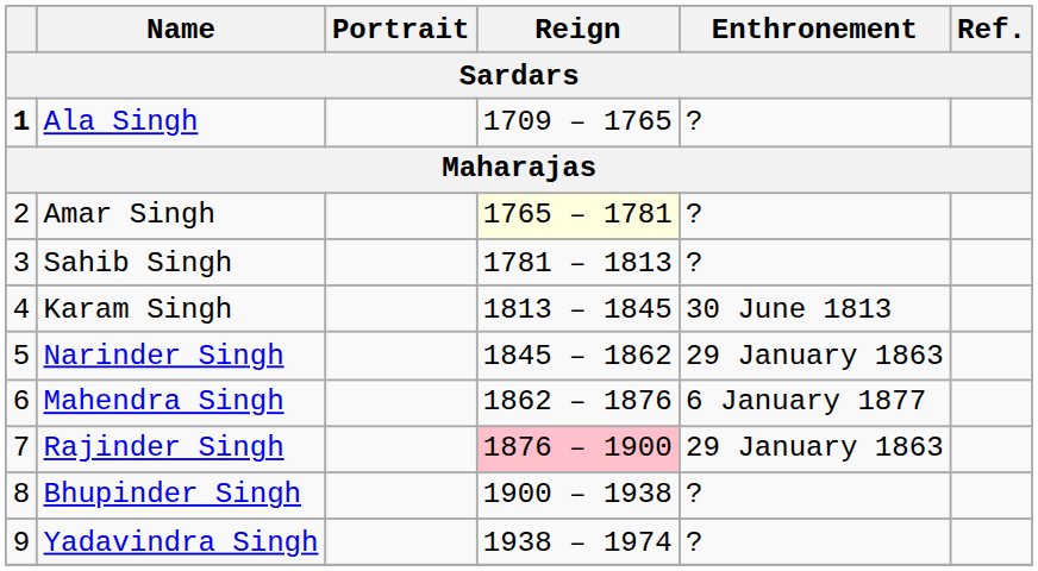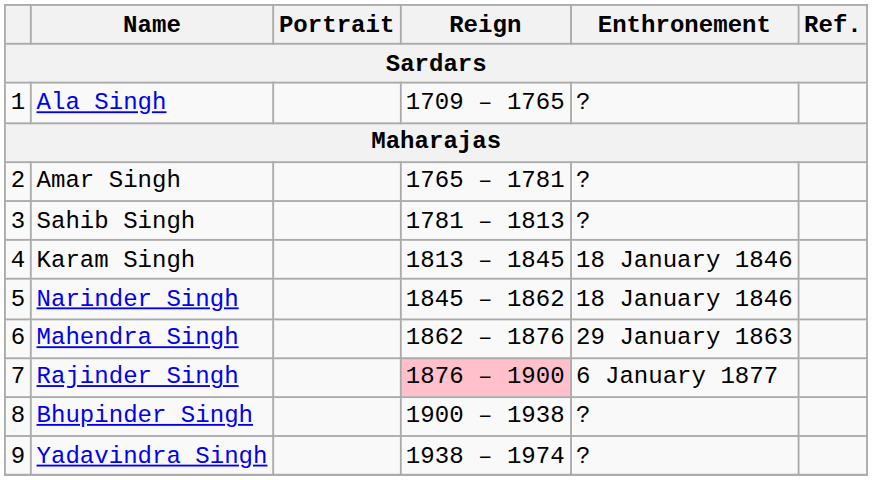Ala Singh | column 1: bold -> normal
Amar Singh | Reign: lightyellow background -> no background
Karam Singh | Enthronement: 30 June 1813 -> 18 January 1846
Narinder Singh | Enthronement: 29 January 1863 -> 18 January 1846
Mahendra Singh | Enthronement: 6 January 1877 -> 29 January 1863
Rajinder Singh | Enthronement: 29 January 1863 -> 6 January 1877
